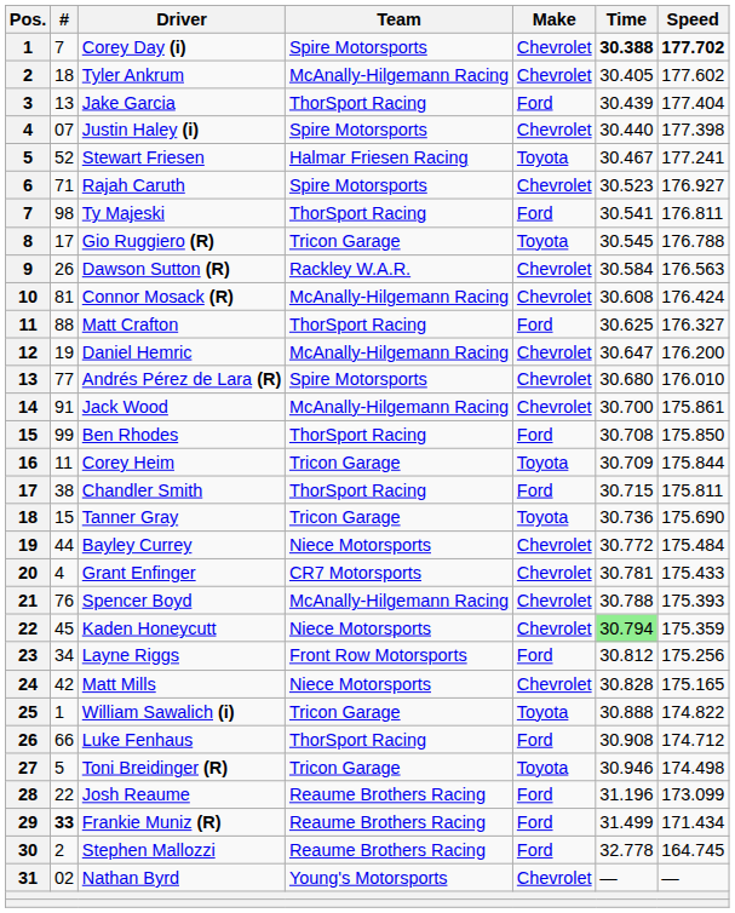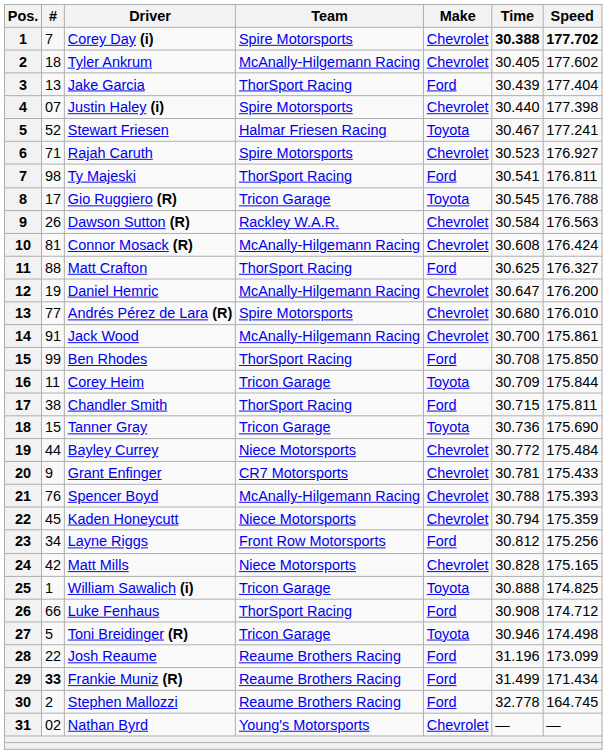Grant Enfinger | #: 4 -> 9
Kaden Honeycutt | Time: lightgreen background -> no background
William Sawalich (i) | Speed: 174.822 -> 174.825
